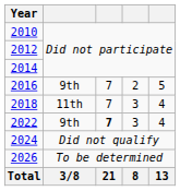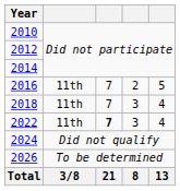2016 | column 2: 9th -> 11th
2022 | column 2: 9th -> 11th
